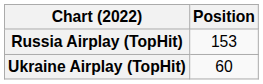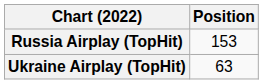Ukraine Airplay (TopHit) | Position: 60 -> 63
